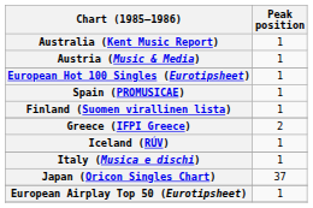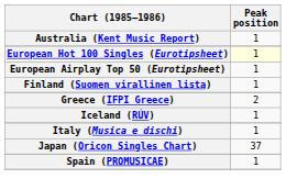- row: Austria (Music & Media) | 1
European Hot 100 Singles (Eurotipsheet) | Peak position: no background -> lightyellow background
rows swapped: European Airplay Top 50 (Eurotipsheet) <-> Spain (PROMUSICAE)
